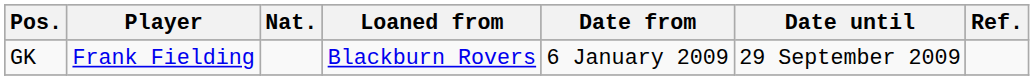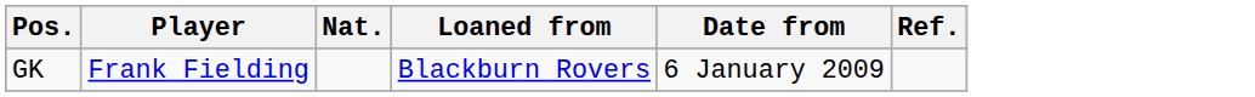- column: Date until | 29 September 2009
